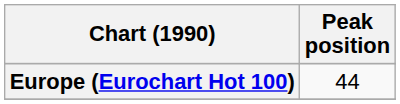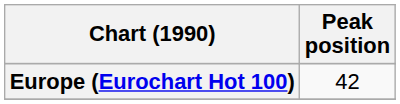Europe (Eurochart Hot 100) | Peak position: 44 -> 42
